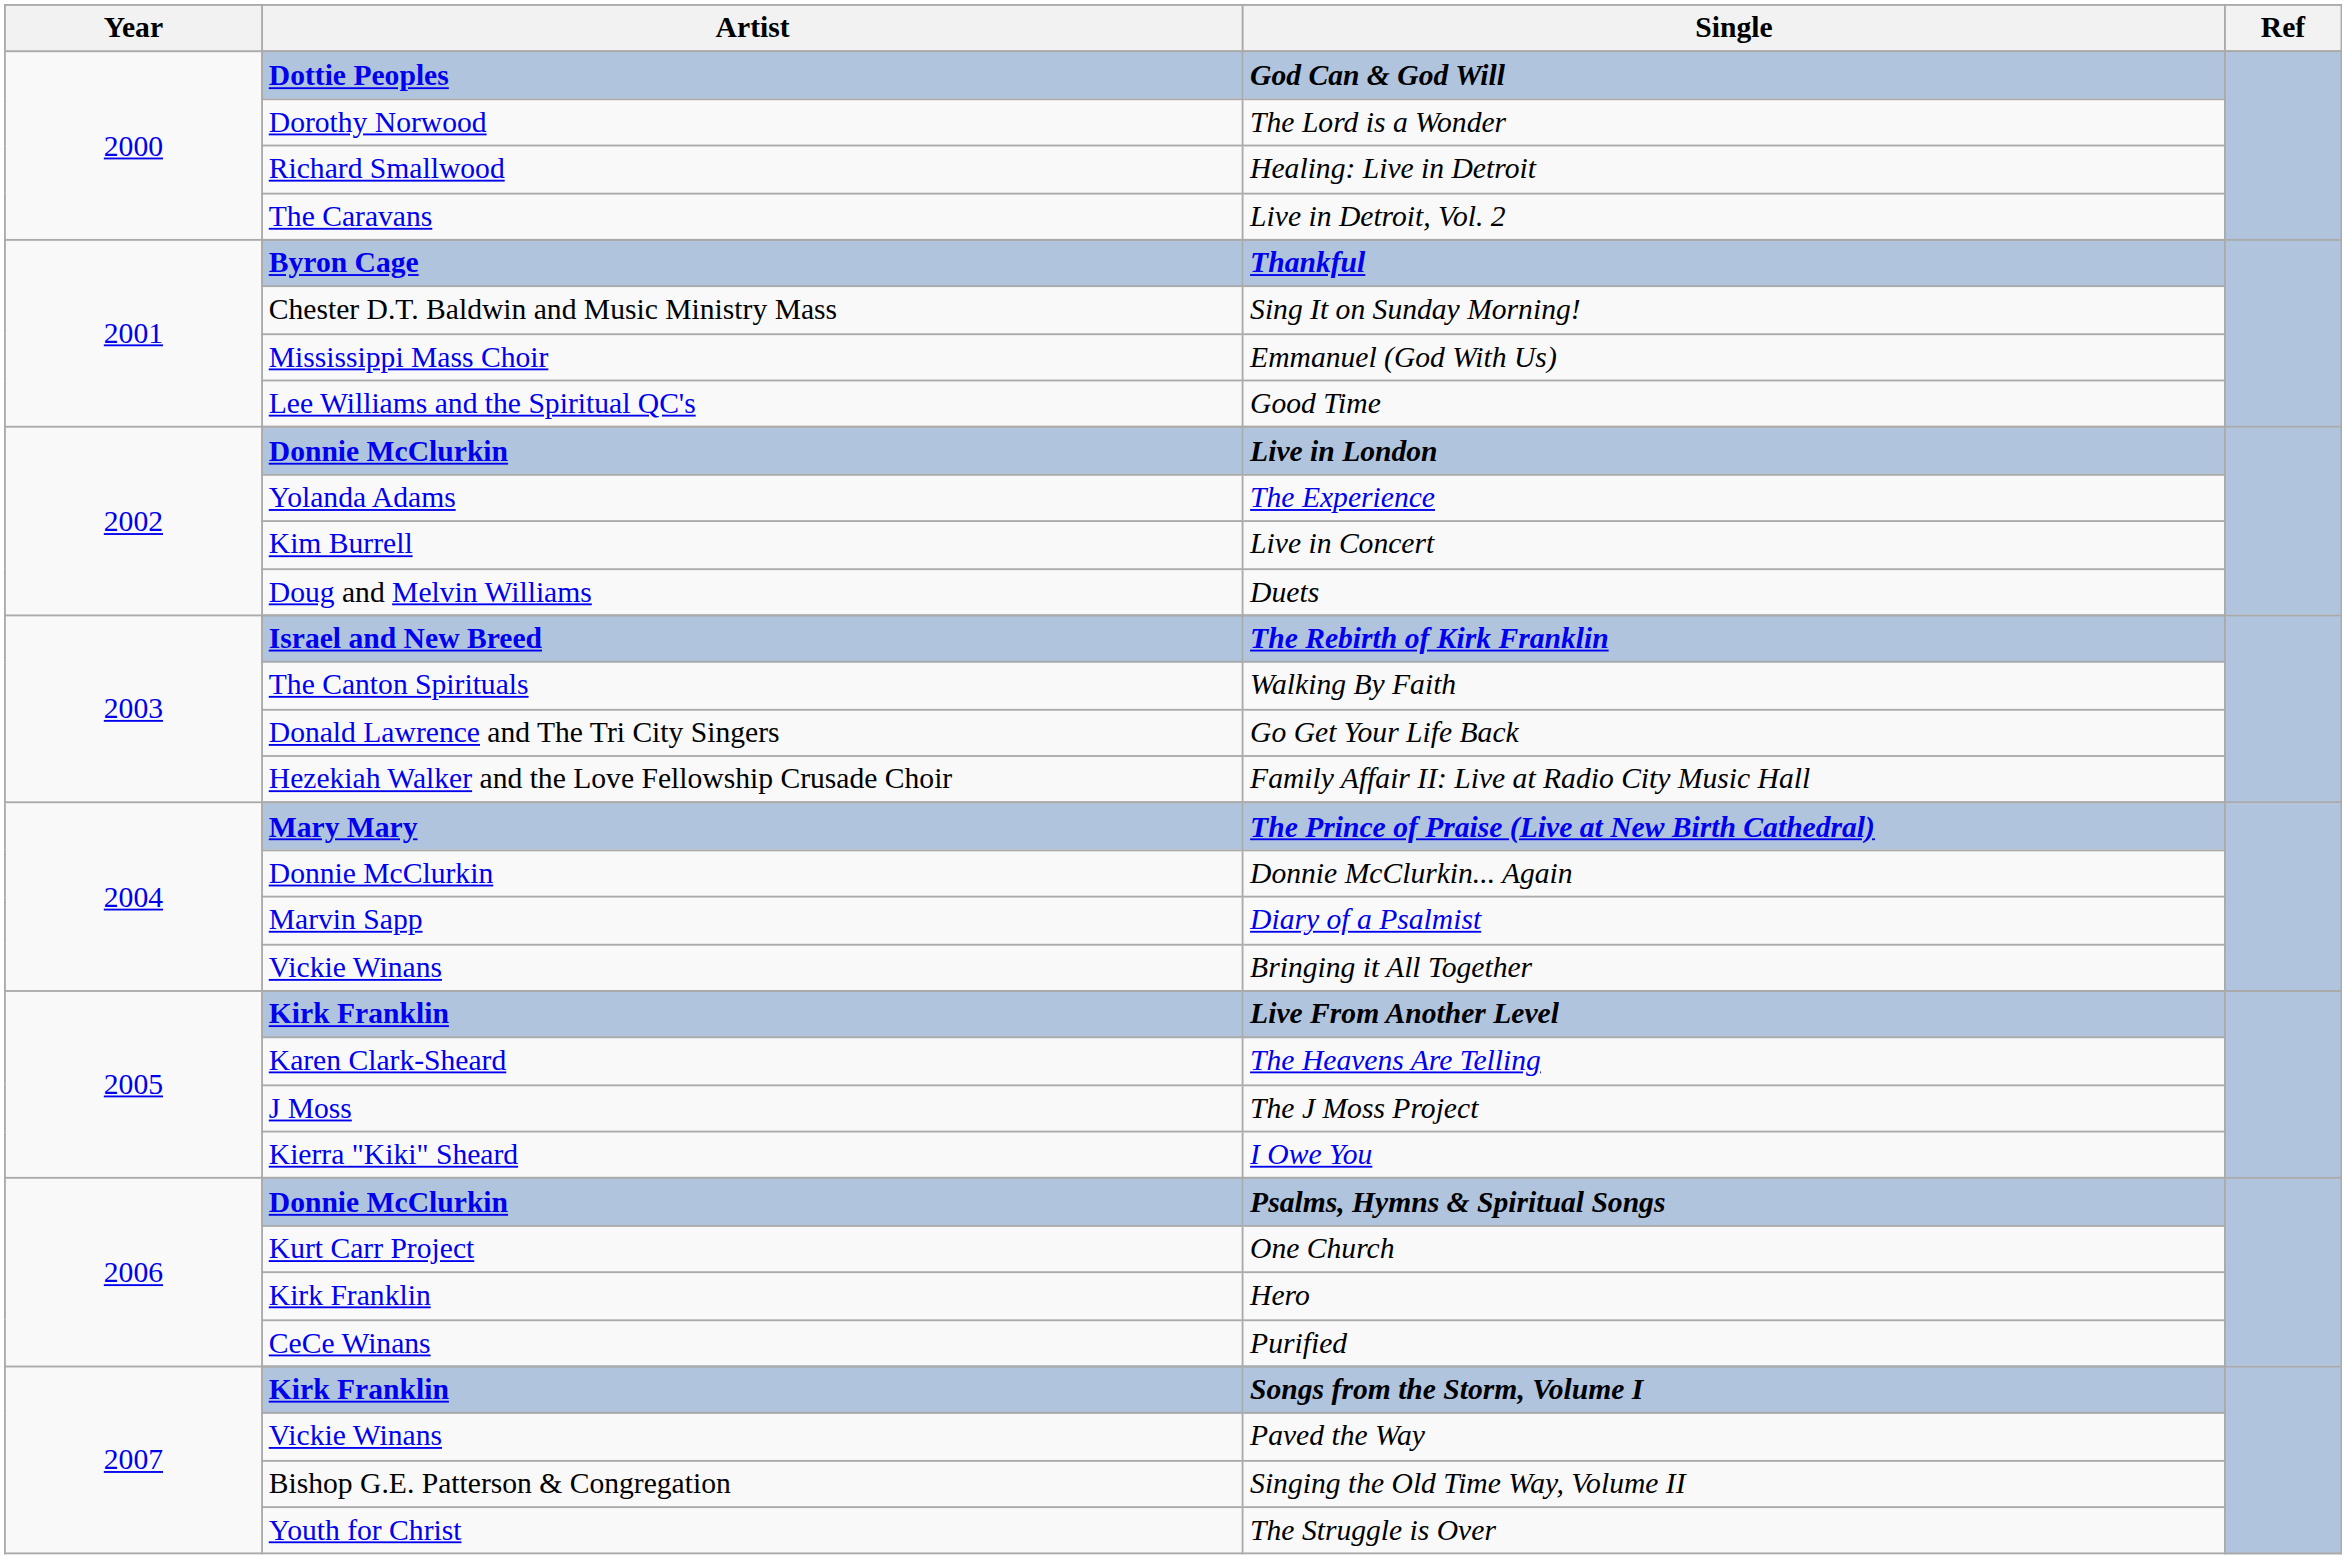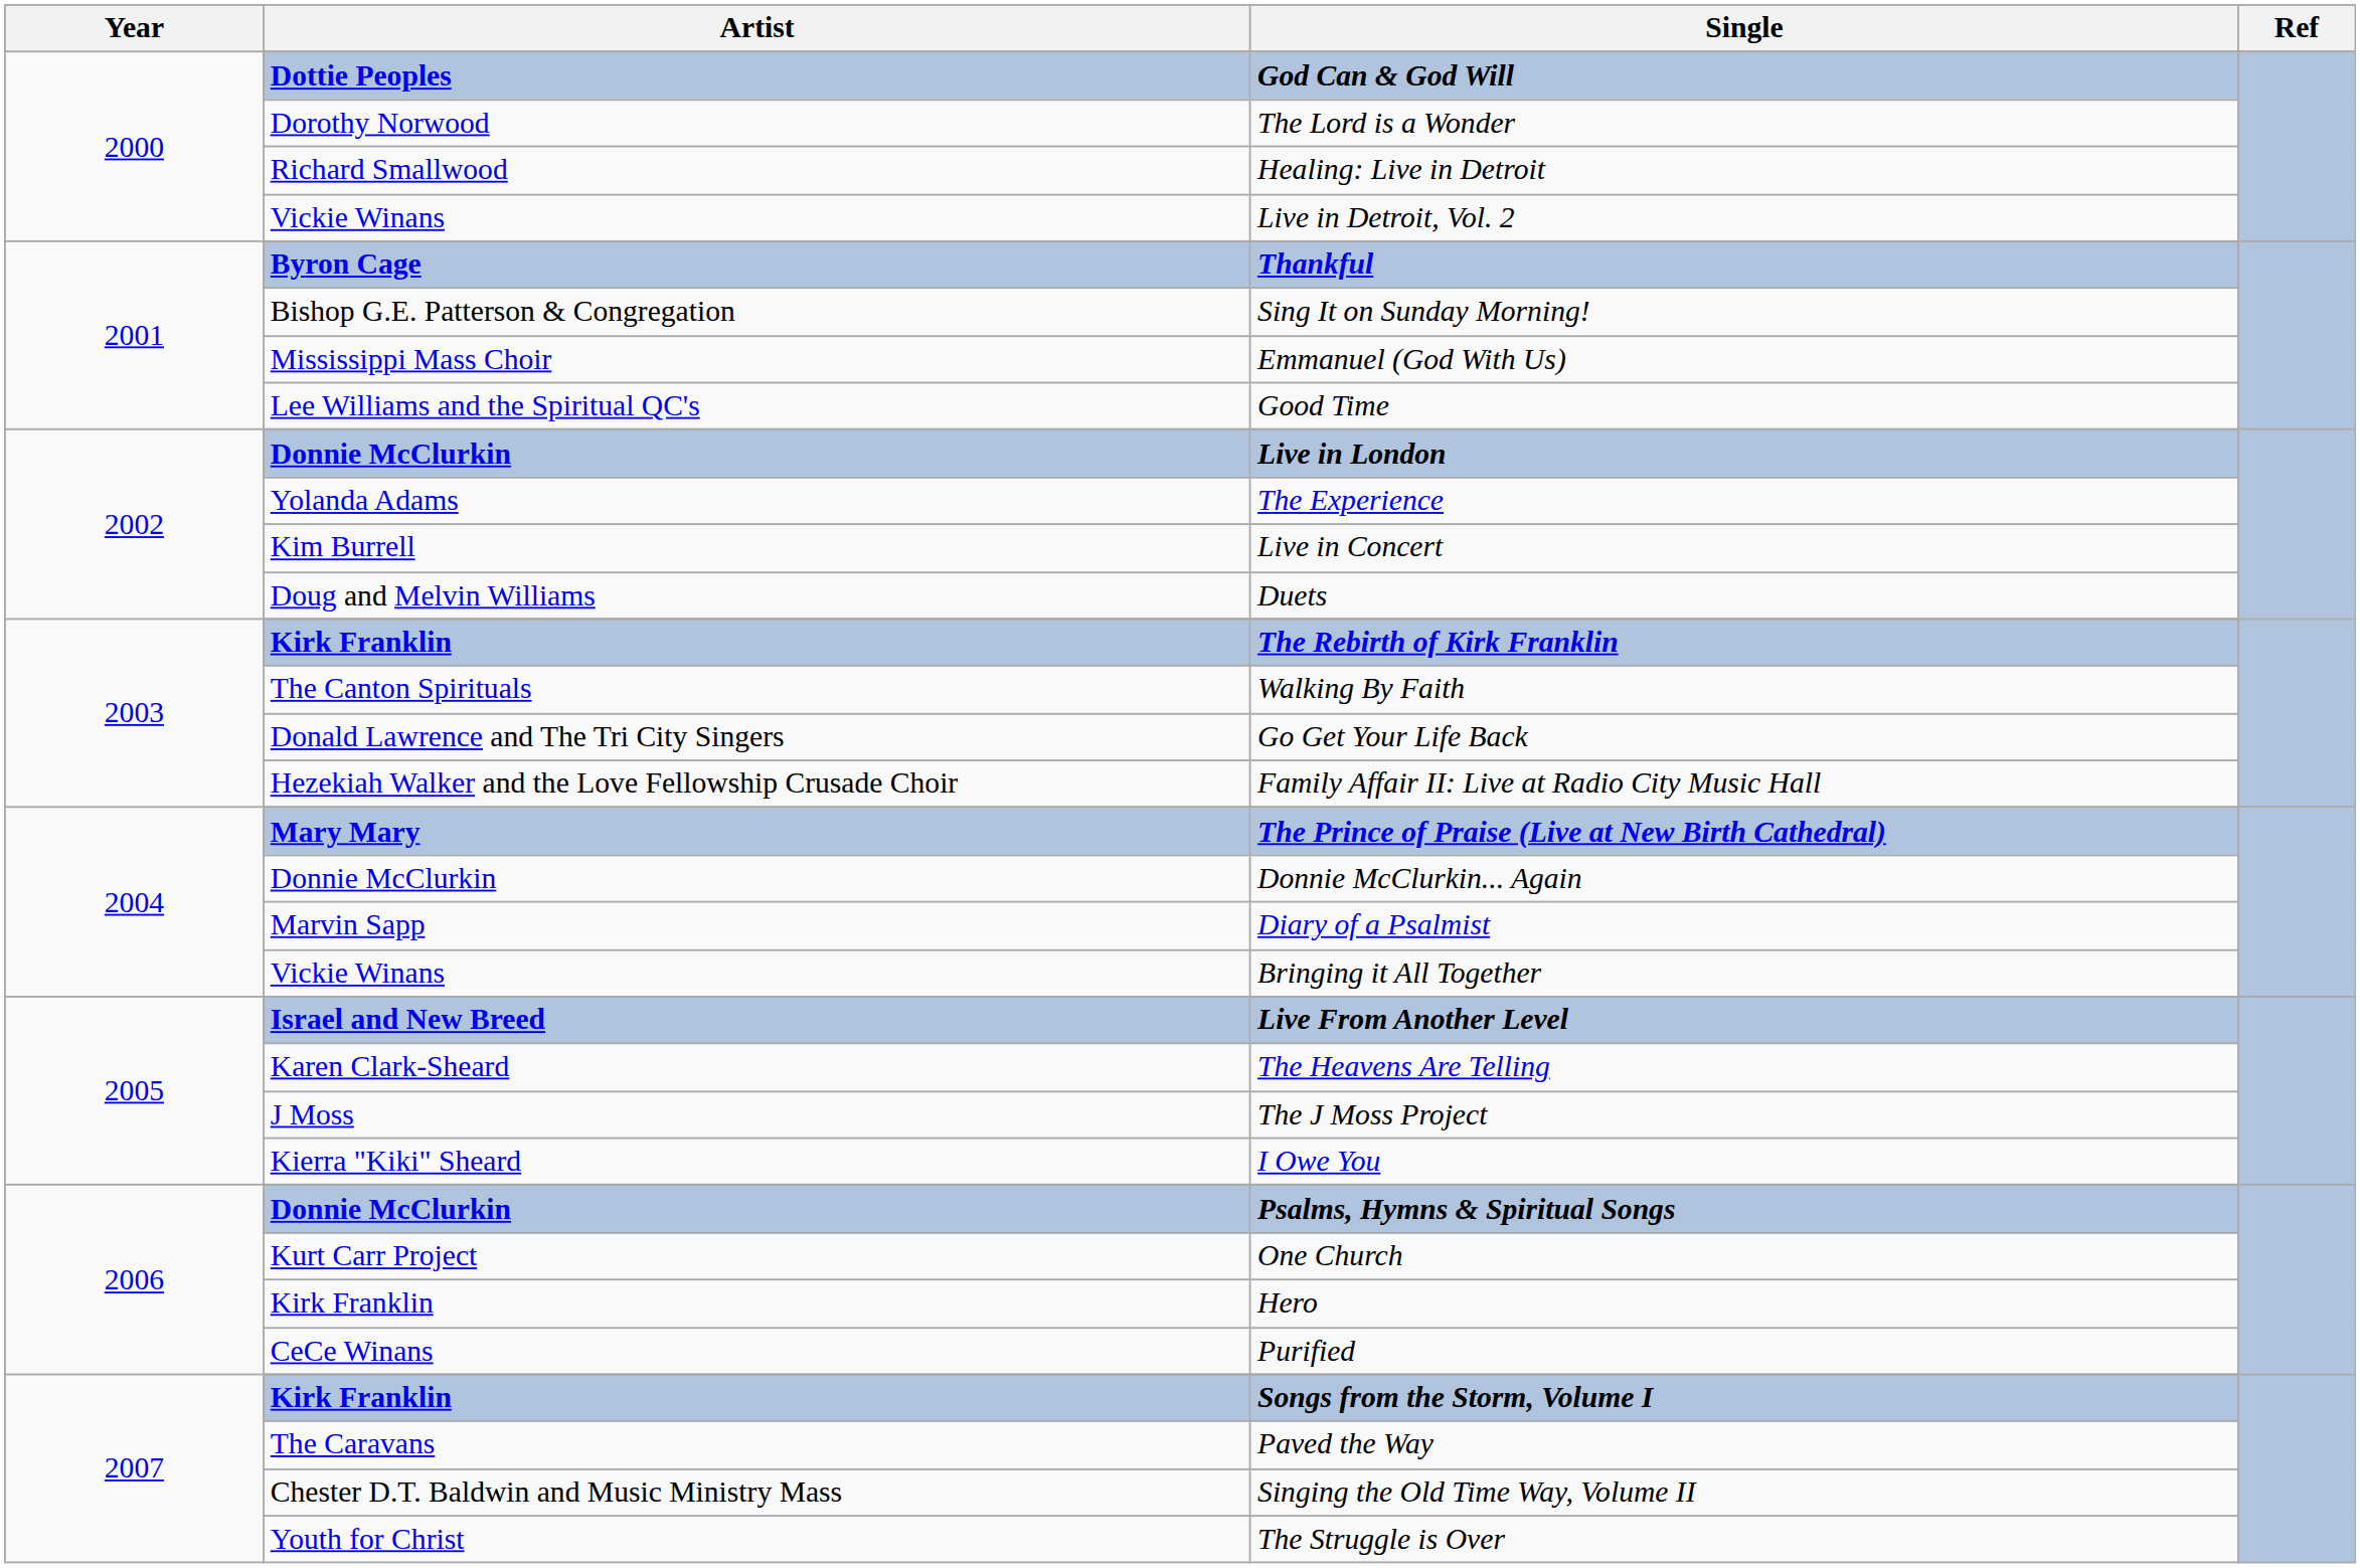Live in Detroit, Vol. 2 | Artist: The Caravans -> Vickie Winans
Sing It on Sunday Morning! | Artist: Chester D.T. Baldwin and Music Ministry Mass -> Bishop G.E. Patterson & Congregation
The Rebirth of Kirk Franklin | Artist: Israel and New Breed -> Kirk Franklin
Live From Another Level | Artist: Kirk Franklin -> Israel and New Breed
Paved the Way | Artist: Vickie Winans -> The Caravans
Singing the Old Time Way, Volume II | Artist: Bishop G.E. Patterson & Congregation -> Chester D.T. Baldwin and Music Ministry Mass
